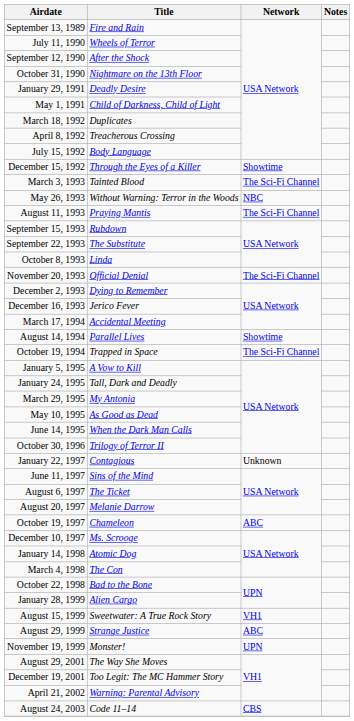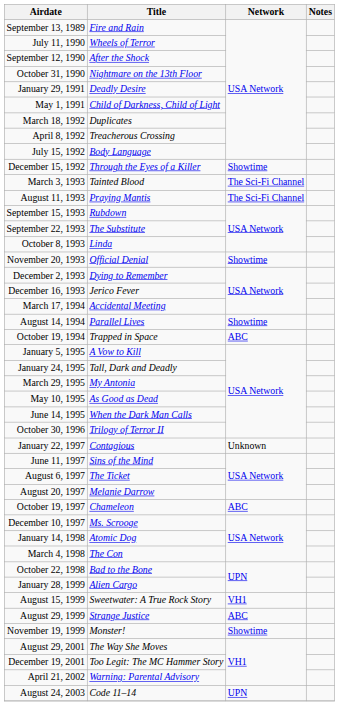- row: May 26, 1993 | Without Warning: Terror in the Woods | NBC
November 20, 1993 | Network: The Sci-Fi Channel -> Showtime
October 19, 1994 | Network: The Sci-Fi Channel -> ABC
November 19, 1999 | Network: UPN -> Showtime
August 24, 2003 | Network: CBS -> UPN
